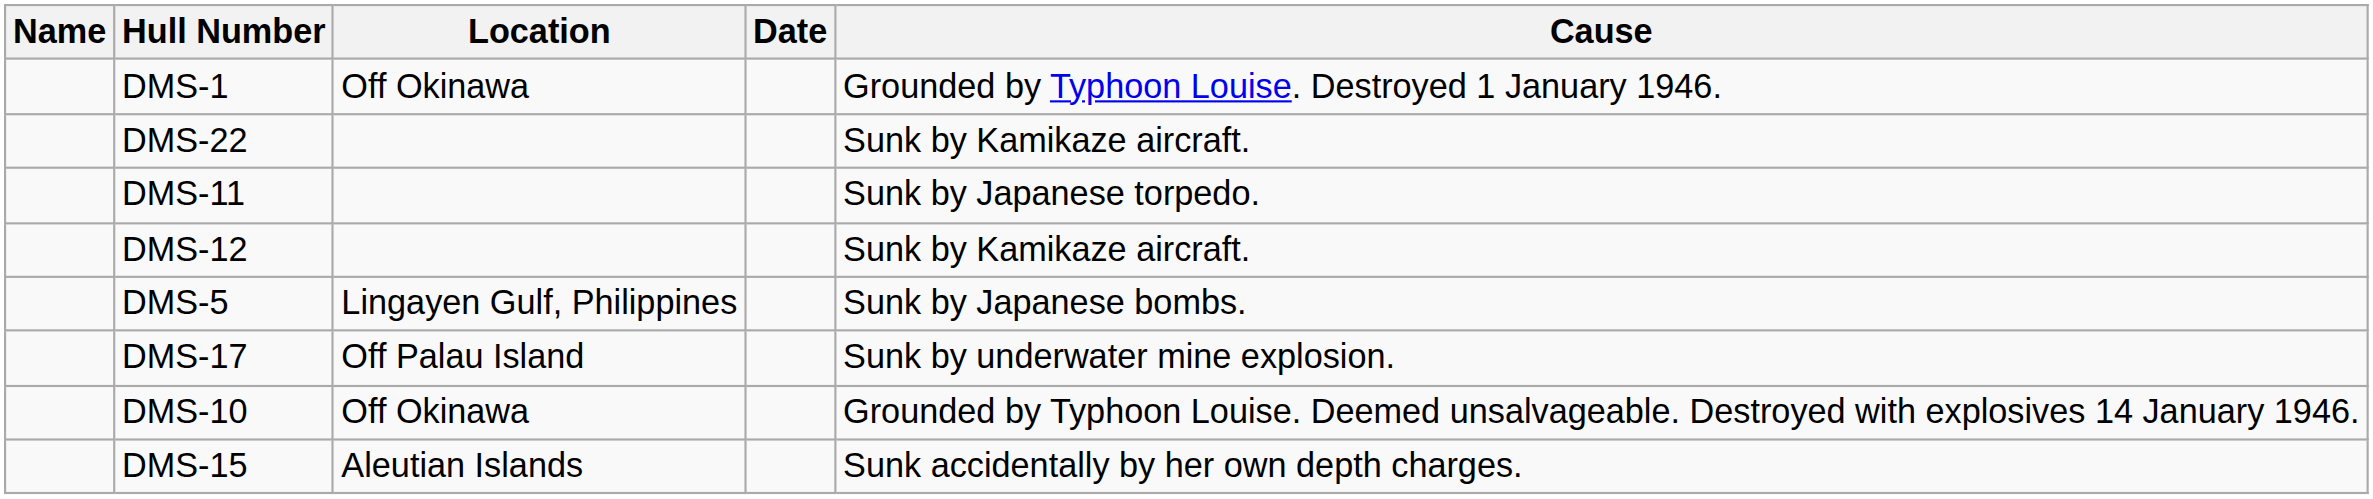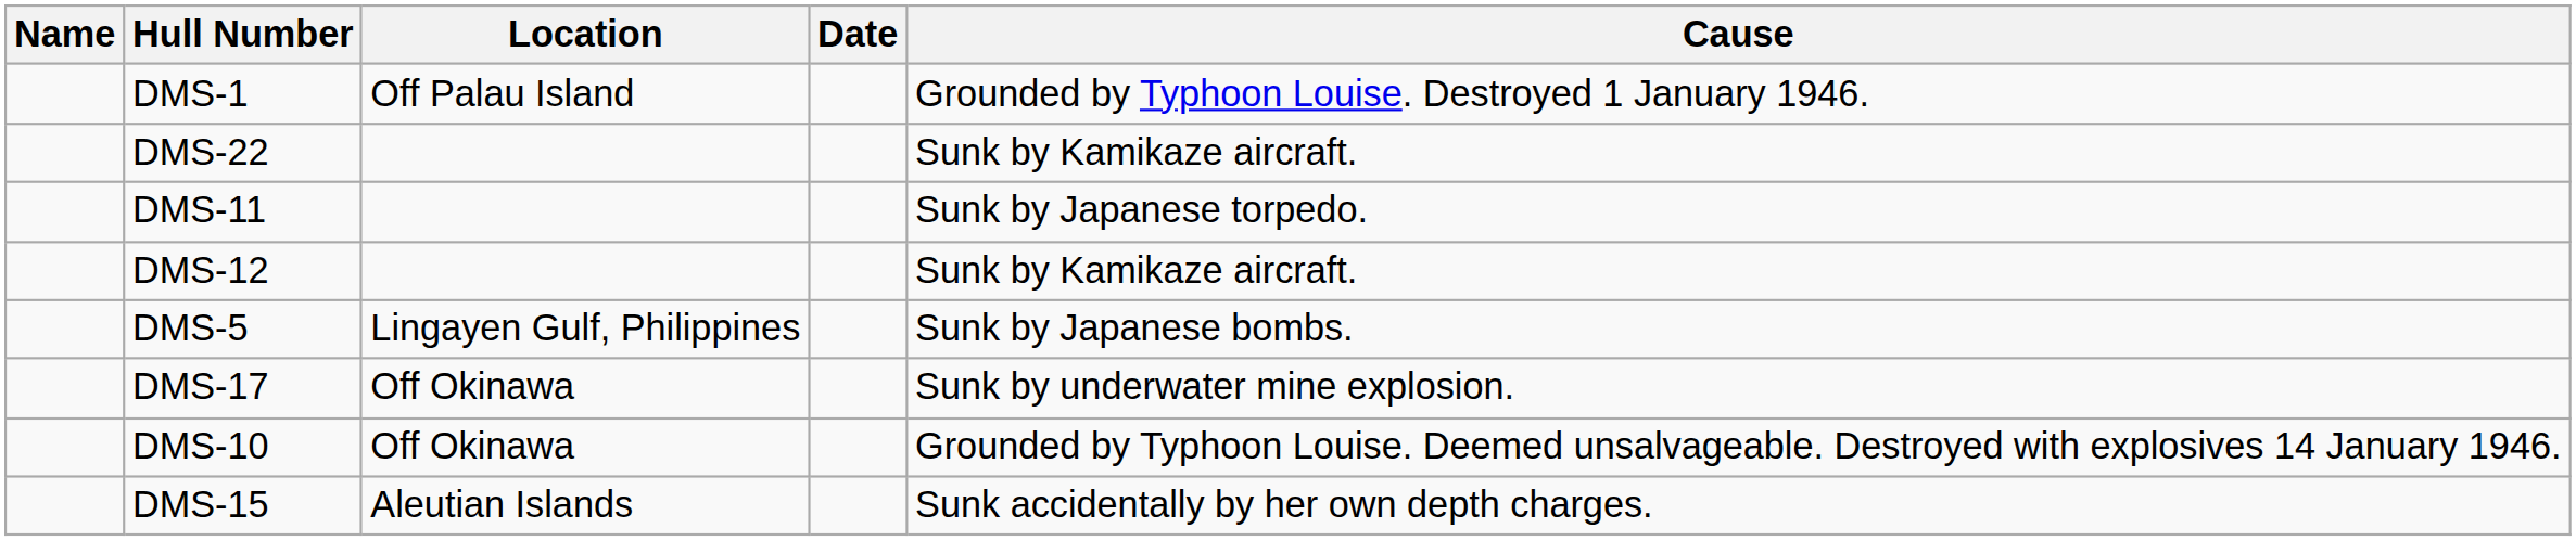DMS-1 | Location: Off Okinawa -> Off Palau Island
DMS-17 | Location: Off Palau Island -> Off Okinawa
